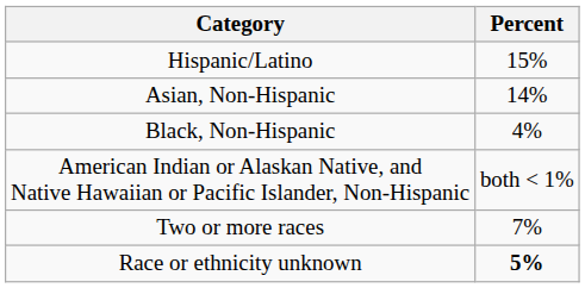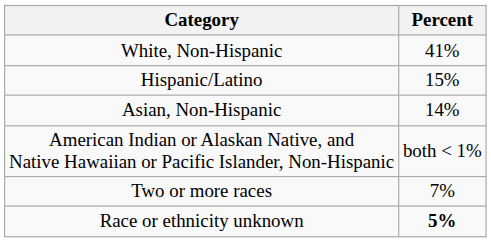+ row: White, Non-Hispanic | 41%
- row: Black, Non-Hispanic | 4%
